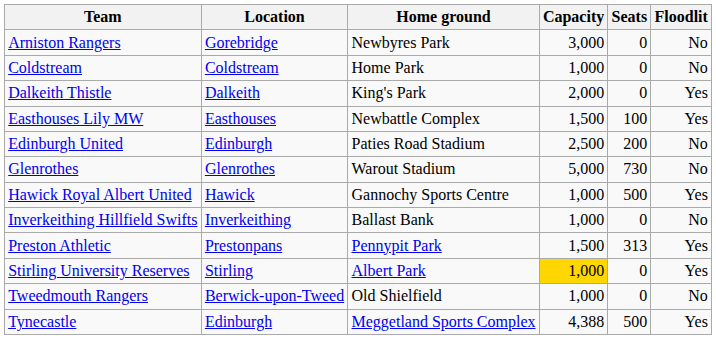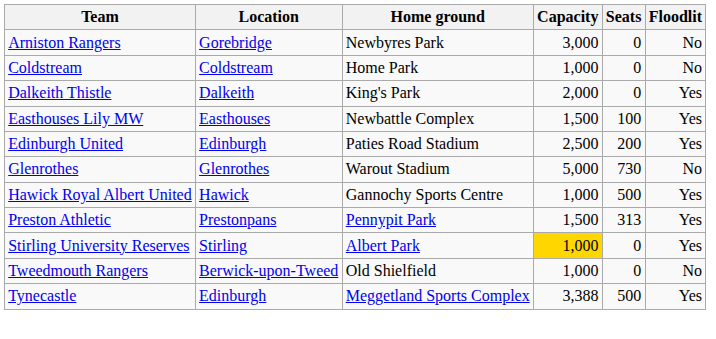Edinburgh United | Floodlit: No -> Yes
- row: Inverkeithing Hillfield Swifts | Inverkeithing | Ballast Bank | 1,000 | 0 | No
Tynecastle | Capacity: 4,388 -> 3,388
